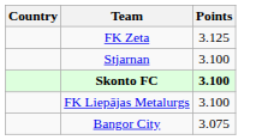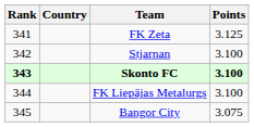+ column: Rank | 341 | 342 | 343 | 344 | 345
